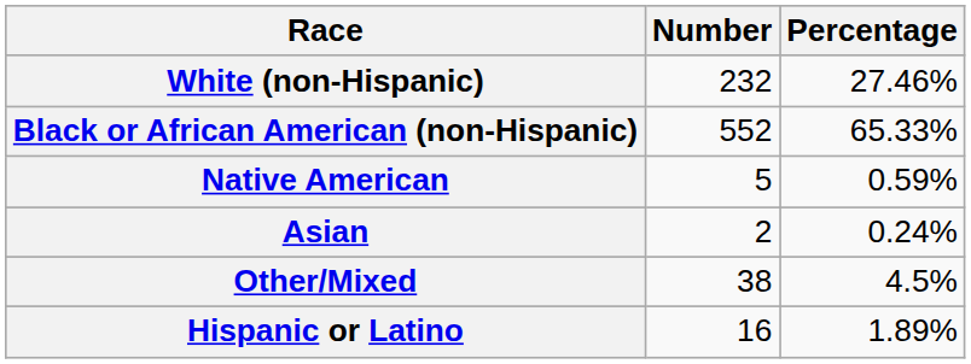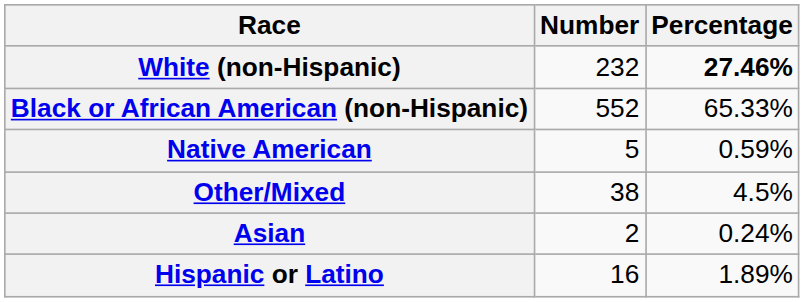White (non-Hispanic) | Percentage: normal -> bold
rows swapped: Asian <-> Other/Mixed
